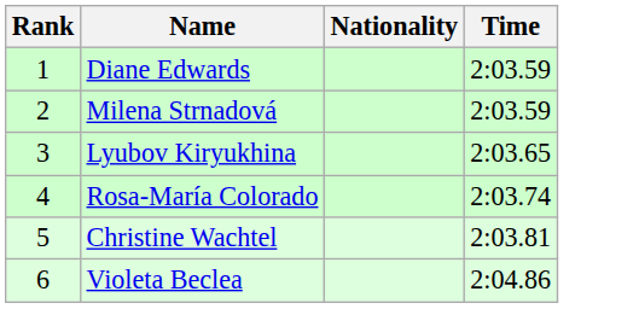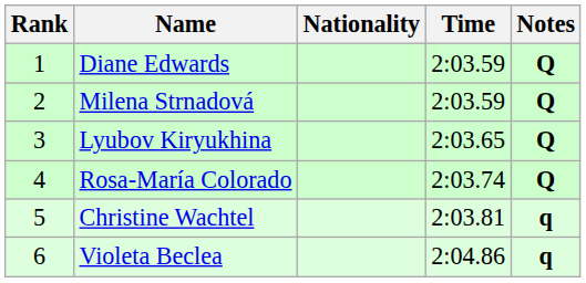+ column: Notes | Q | Q | Q | Q | q | q
